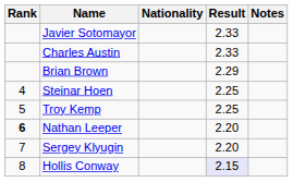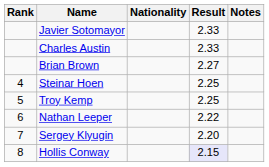Brian Brown | Result: 2.29 -> 2.27
Nathan Leeper | Rank: bold -> normal
Nathan Leeper | Result: 2.20 -> 2.22
